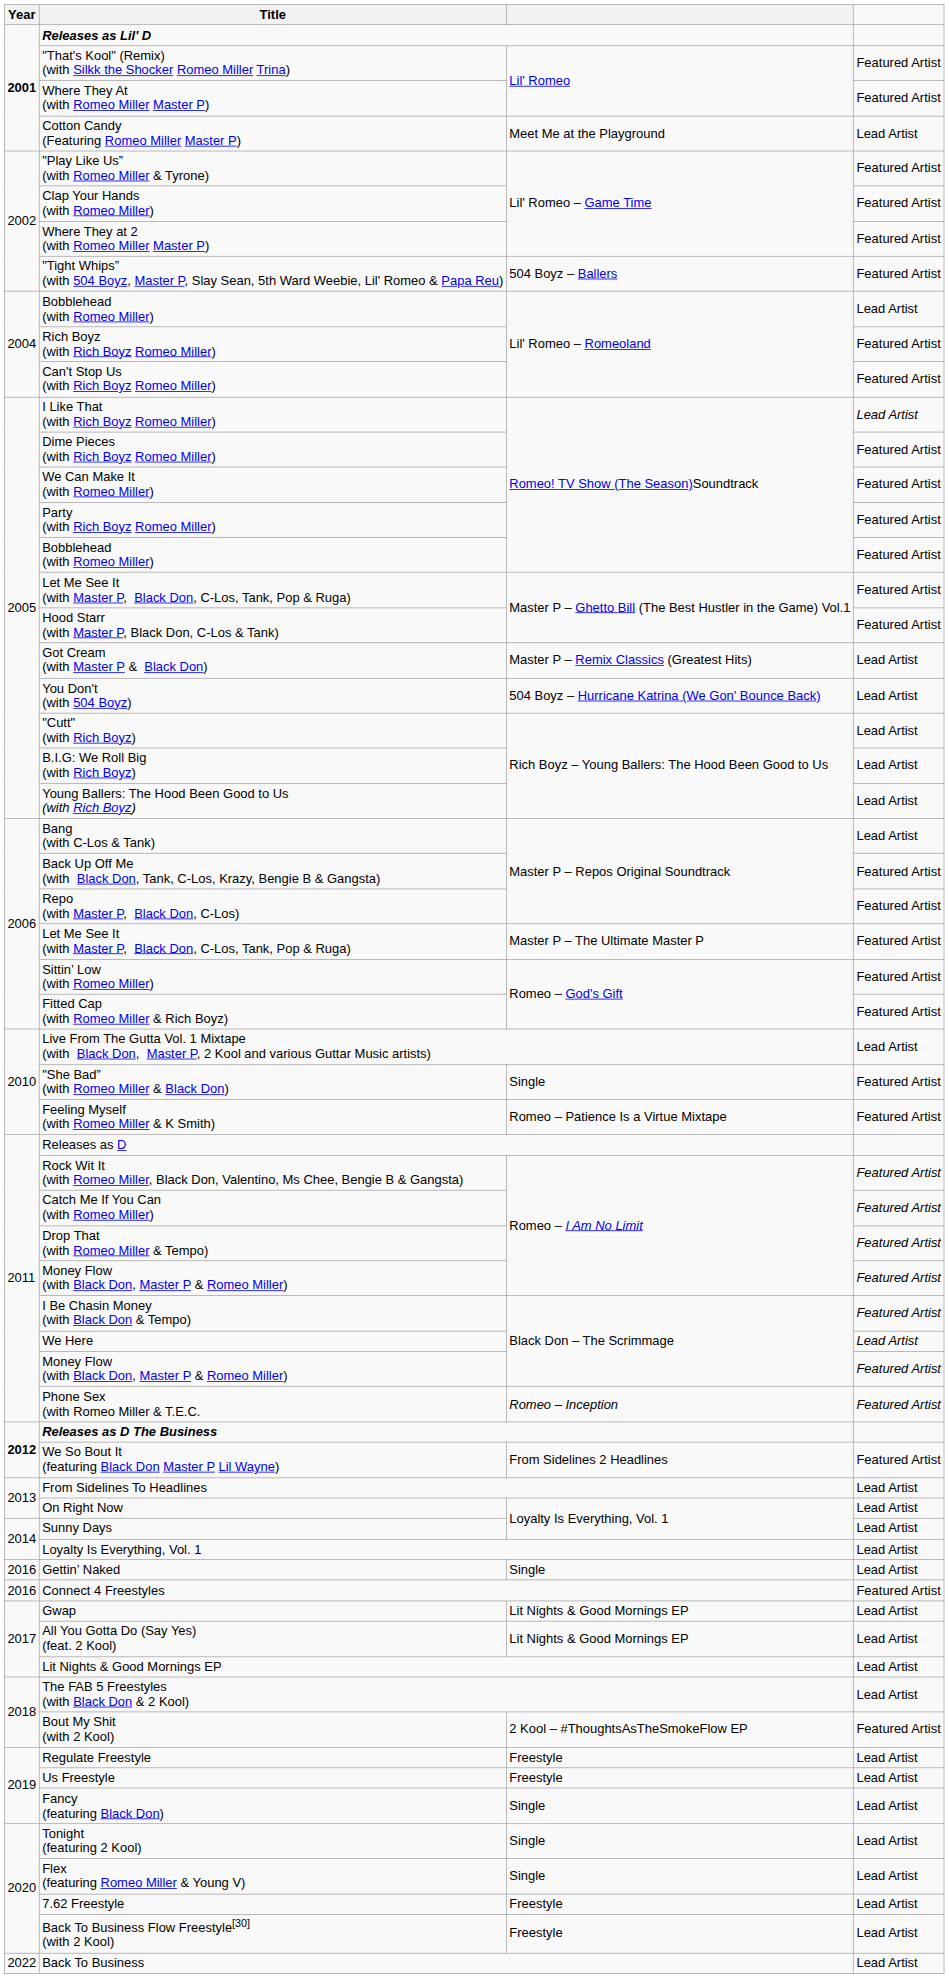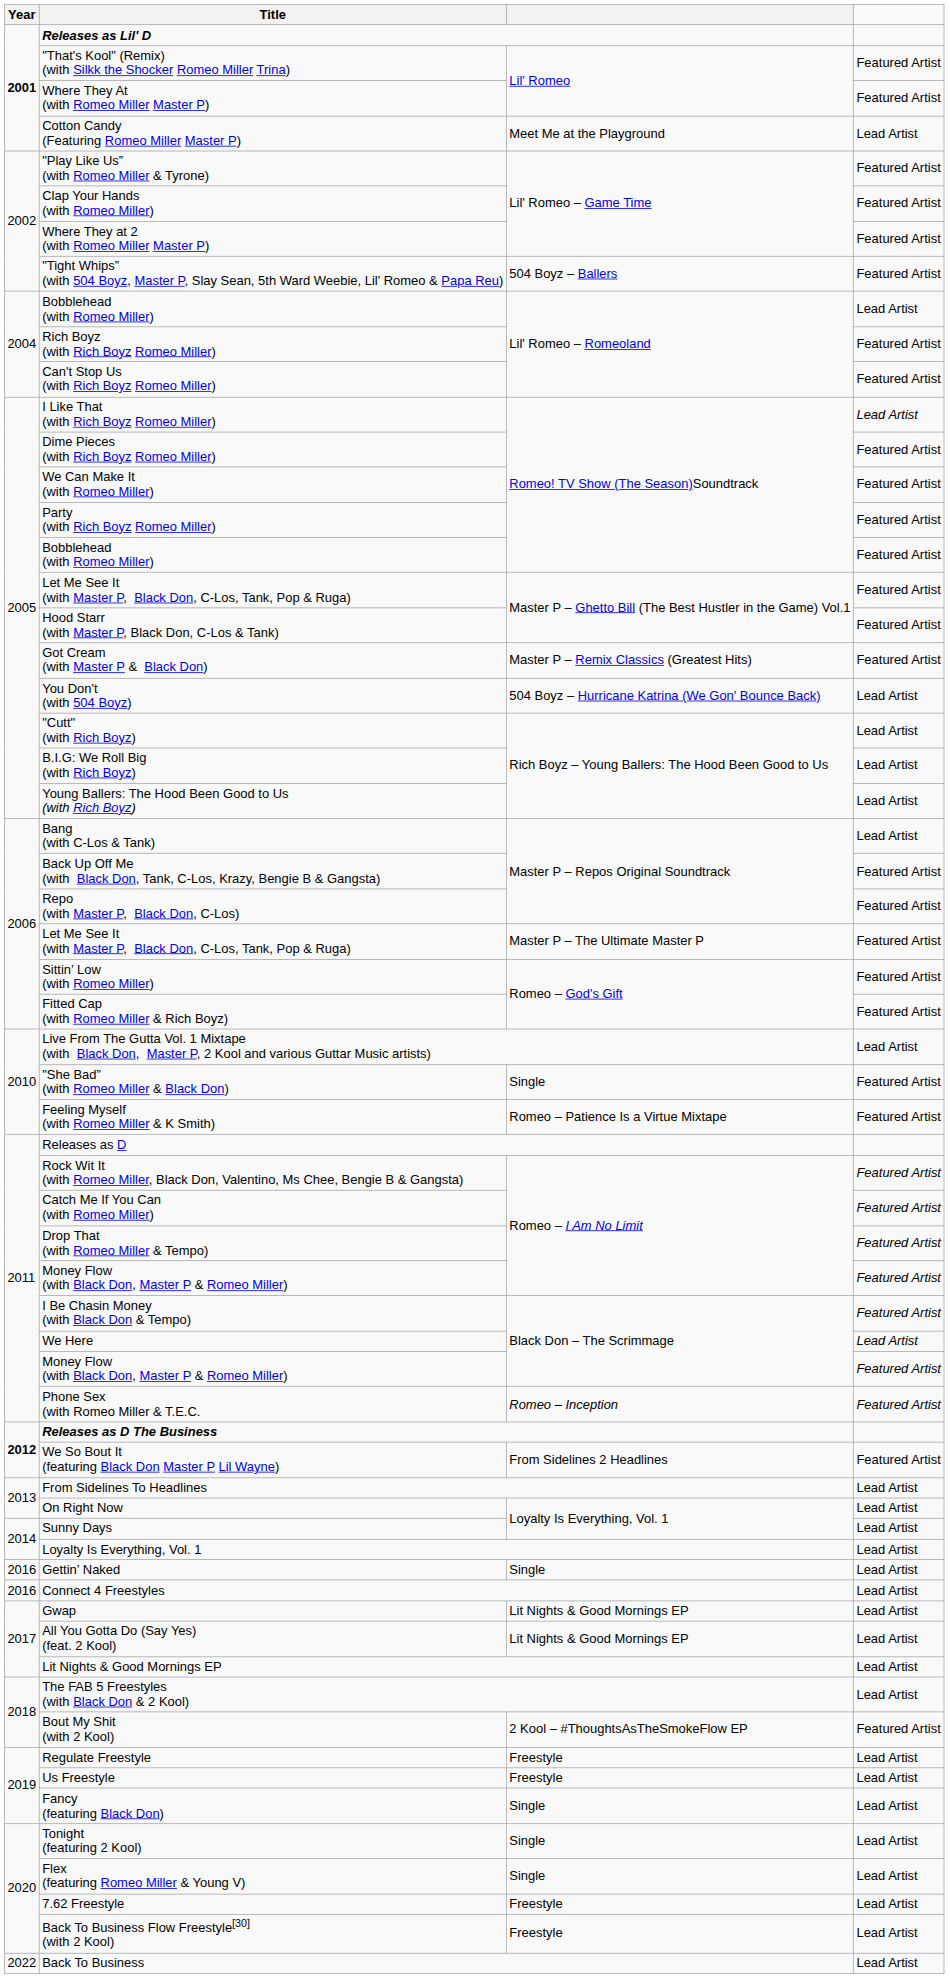Got Cream (with Master P & Black Don) | column 4: Lead Artist -> Featured Artist
Connect 4 Freestyles | column 4: Featured Artist -> Lead Artist
